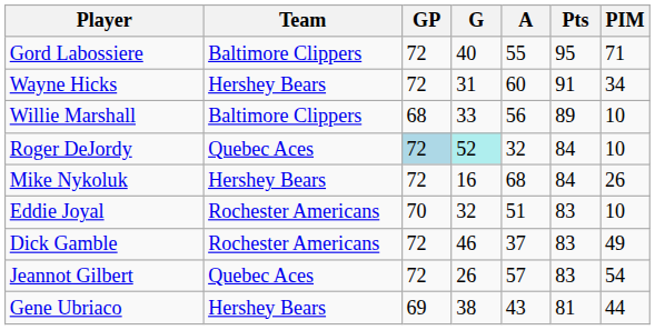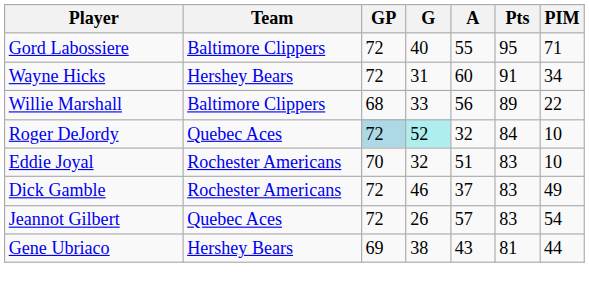Willie Marshall | PIM: 10 -> 22
- row: Mike Nykoluk | Hershey Bears | 72 | 16 | 68 | 84 | 26
